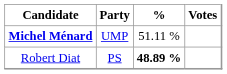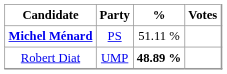Michel Ménard | Party: UMP -> PS
Robert Diat | Party: PS -> UMP
